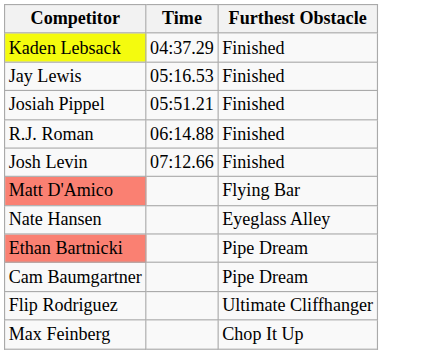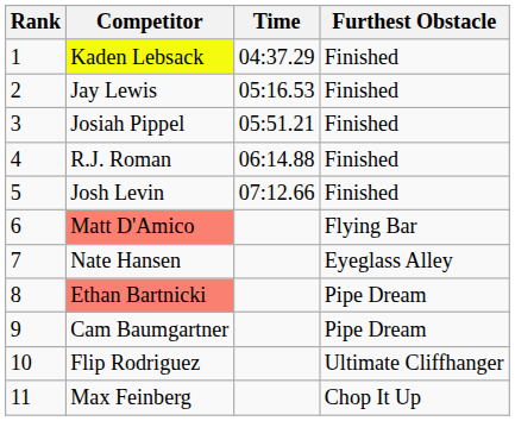+ column: Rank | 1 | 2 | 3 | 4 | 5 | 6 | 7 | 8 | 9 | 10 | 11
